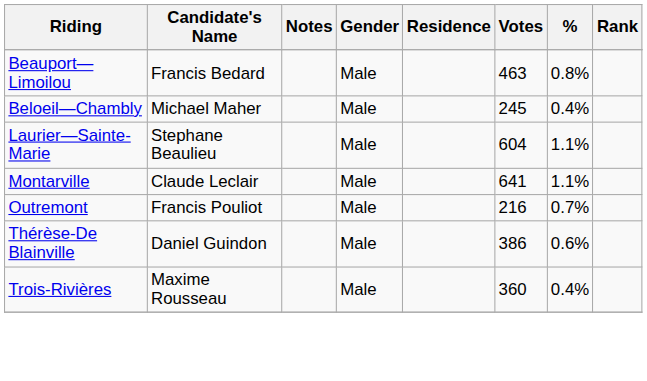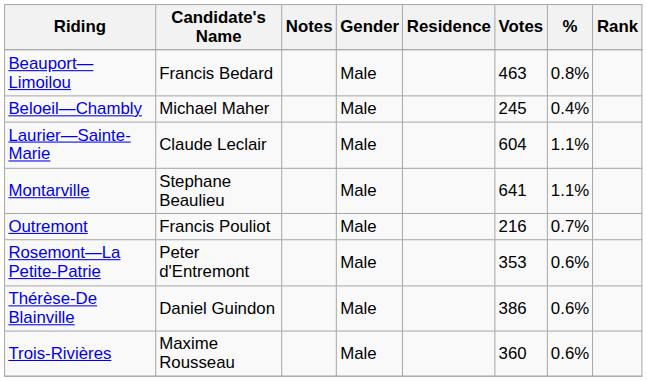Laurier—Sainte-Marie | Candidate's Name: Stephane Beaulieu -> Claude Leclair
Montarville | Candidate's Name: Claude Leclair -> Stephane Beaulieu
+ row: Rosemont—La Petite-Patrie | Peter d'Entremont | Male | 353 | 0.6%
Trois-Rivières | %: 0.4% -> 0.6%
